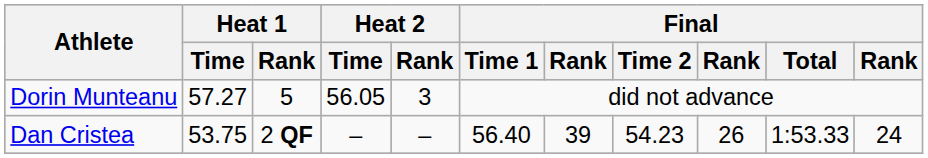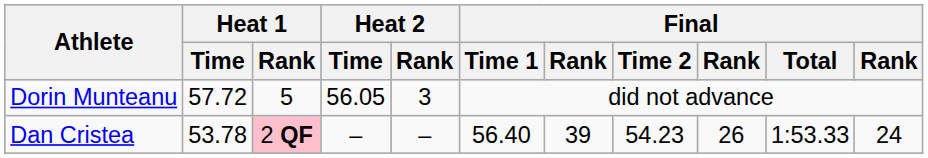Dorin Munteanu | Heat 1 / Time: 57.27 -> 57.72
Dan Cristea | Heat 1 / Time: 53.75 -> 53.78
Dan Cristea | Heat 1 / Rank: no background -> pink background
